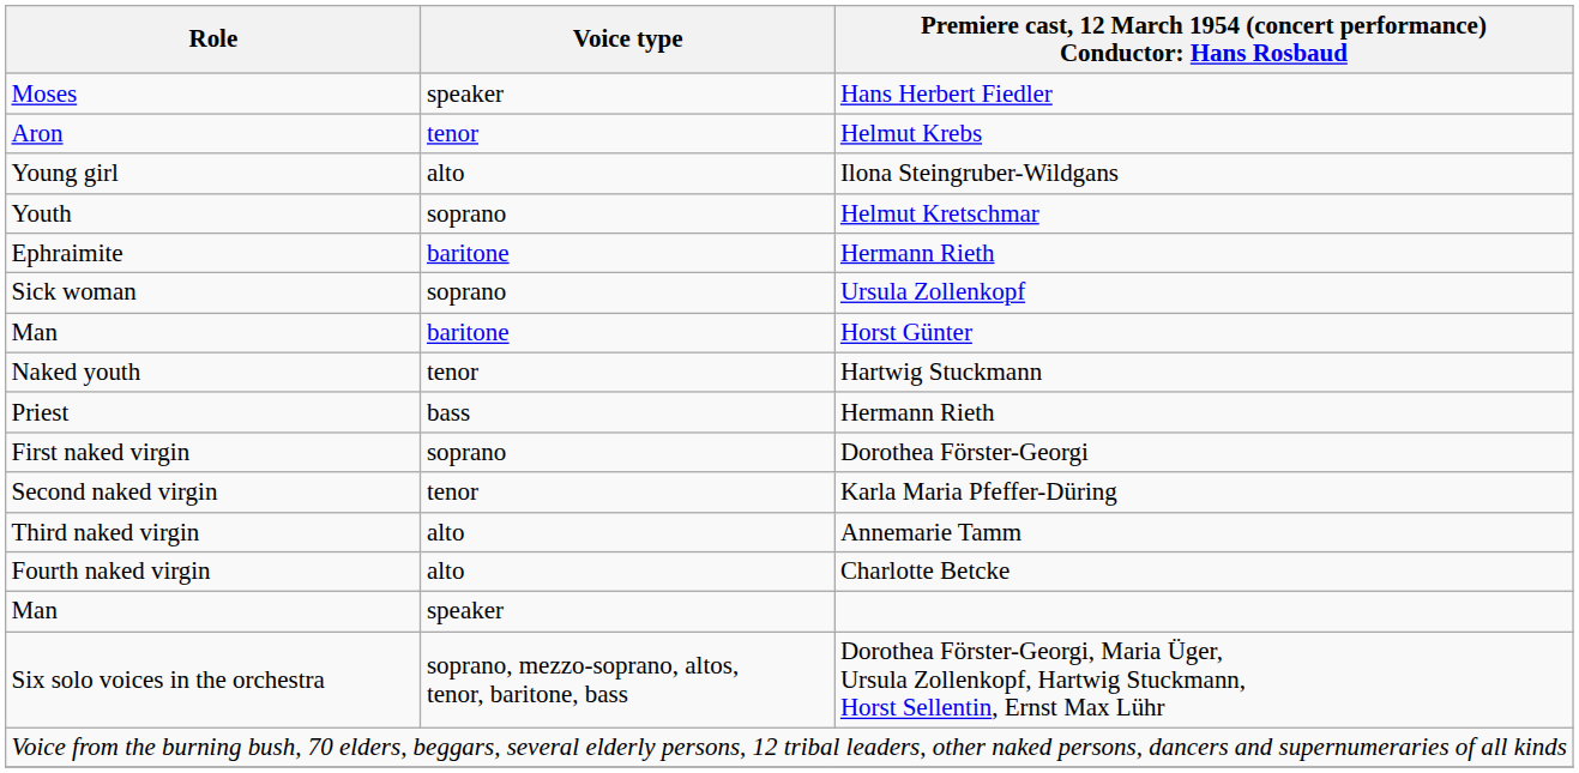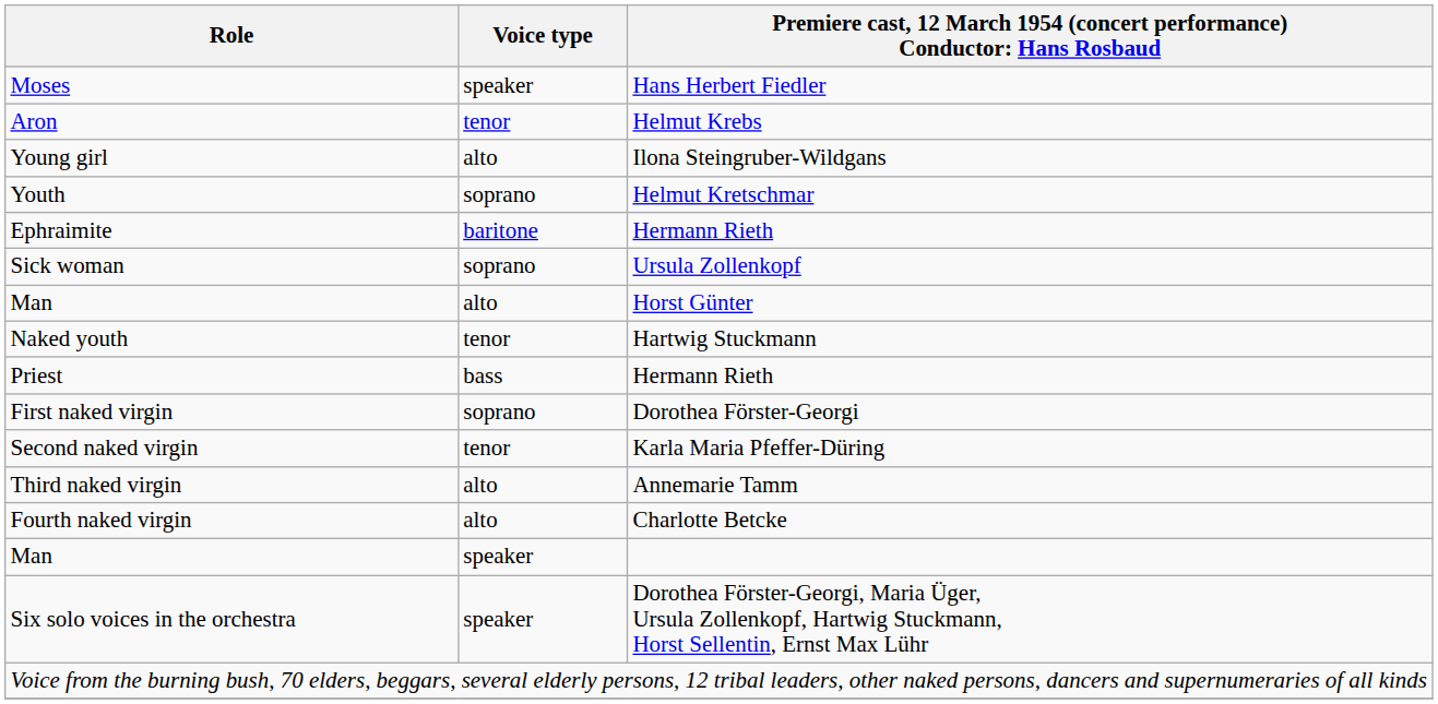Man / Horst Günter | Voice type: baritone -> alto
Six solo voices in the orchestra | Voice type: soprano, mezzo-soprano, altos, tenor, baritone, bass -> speaker
